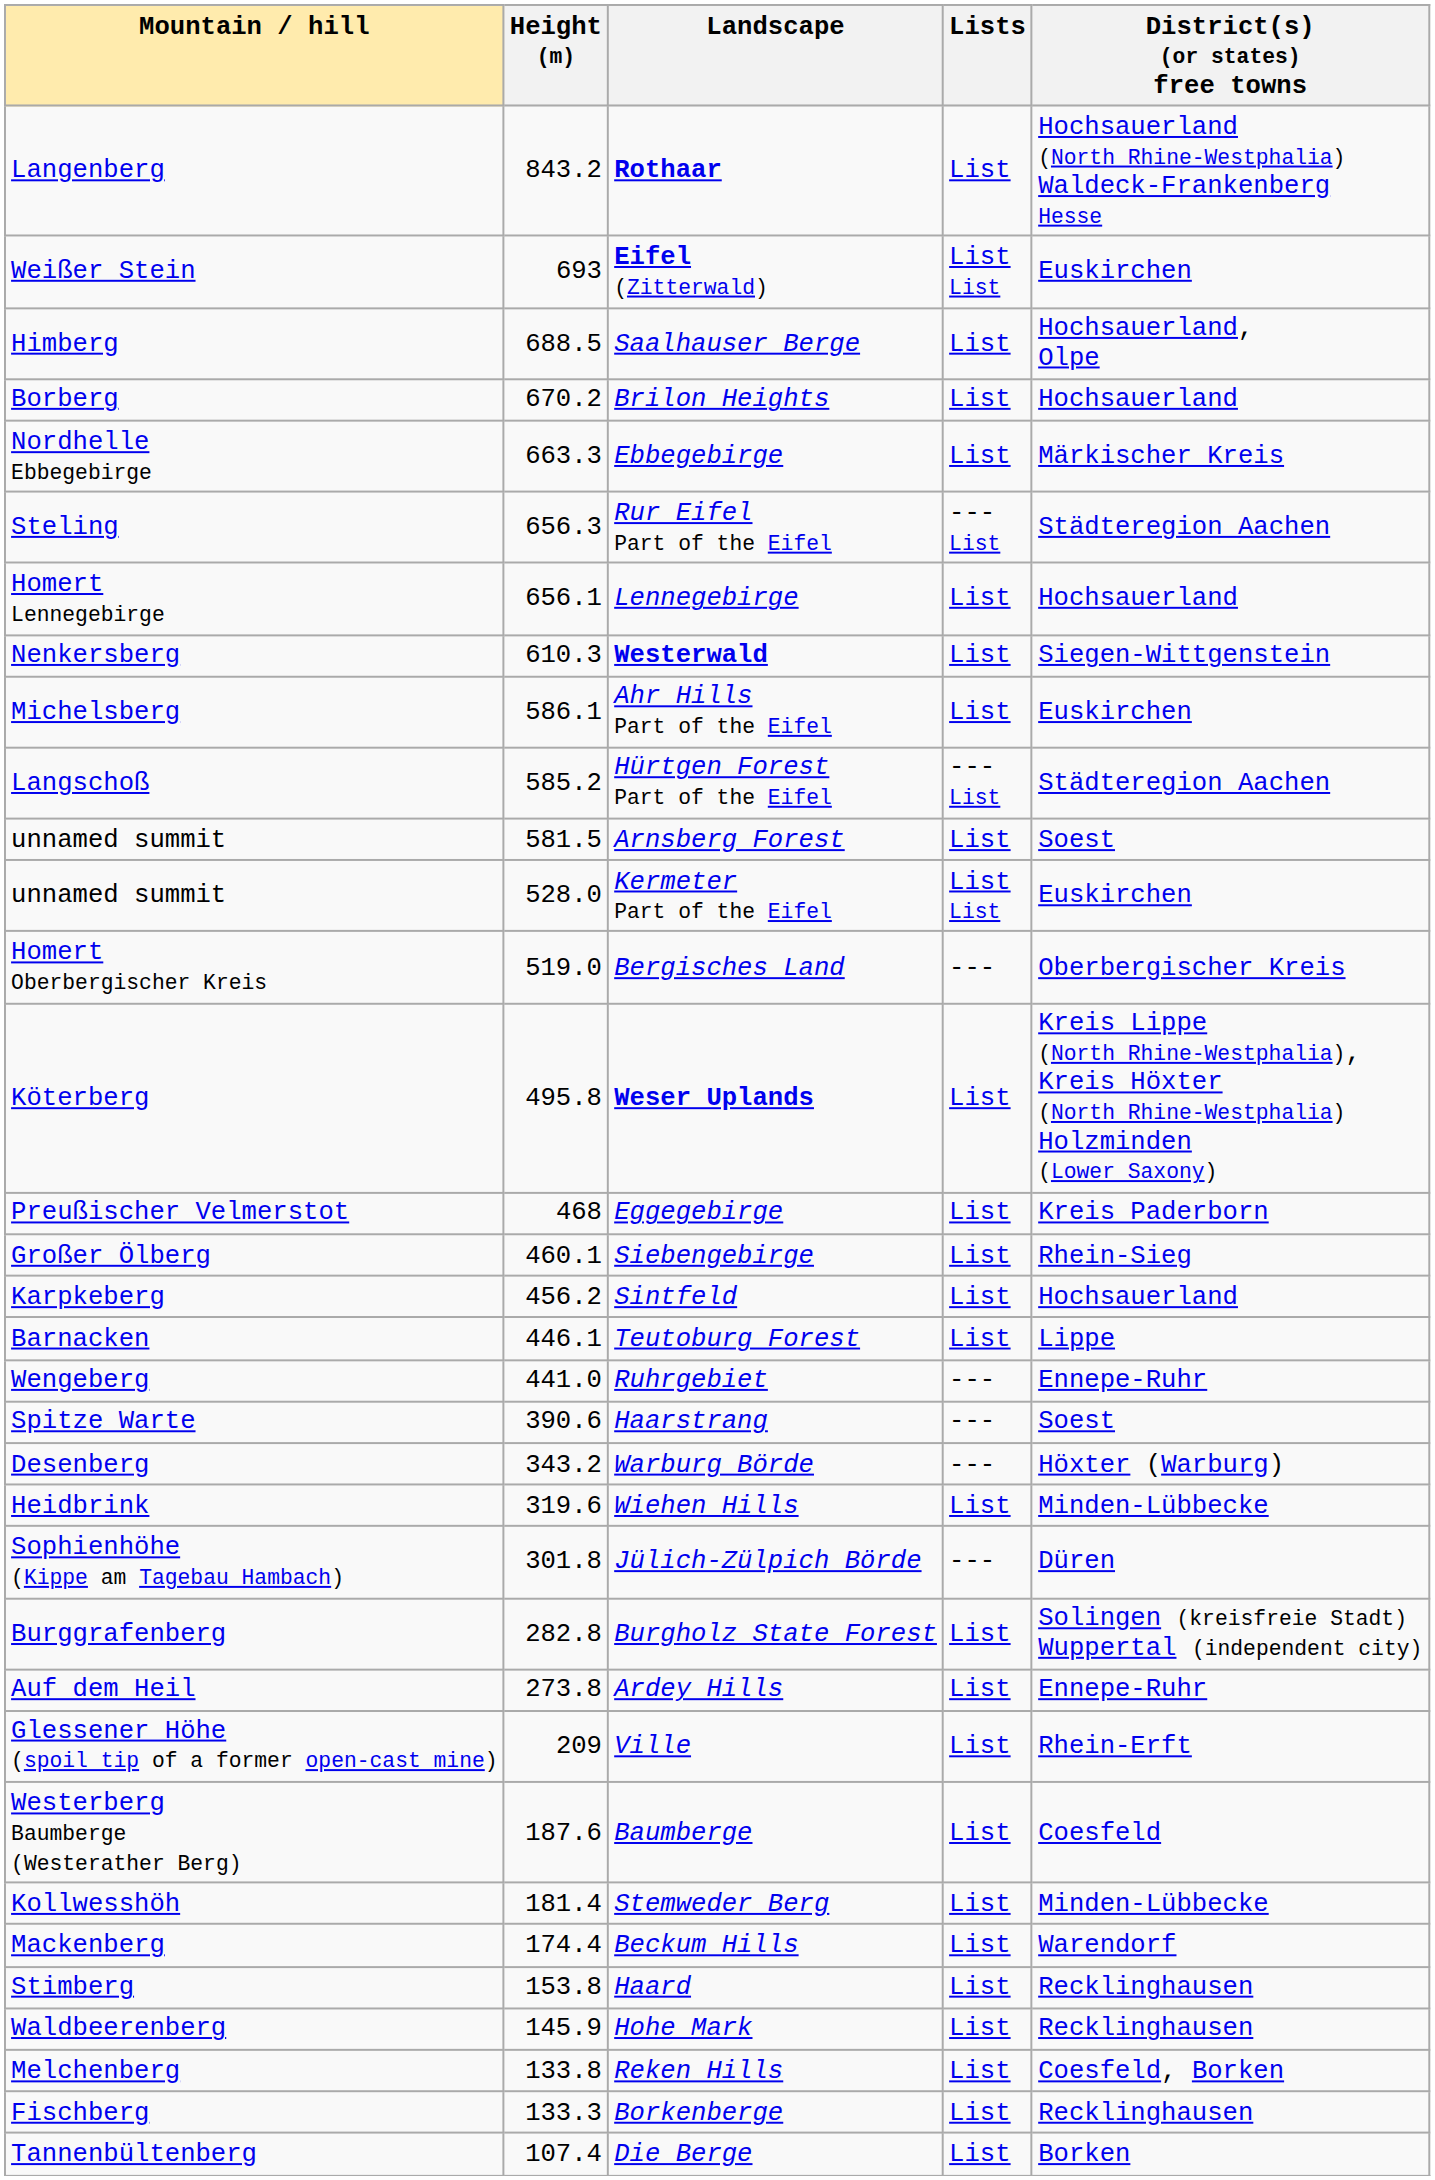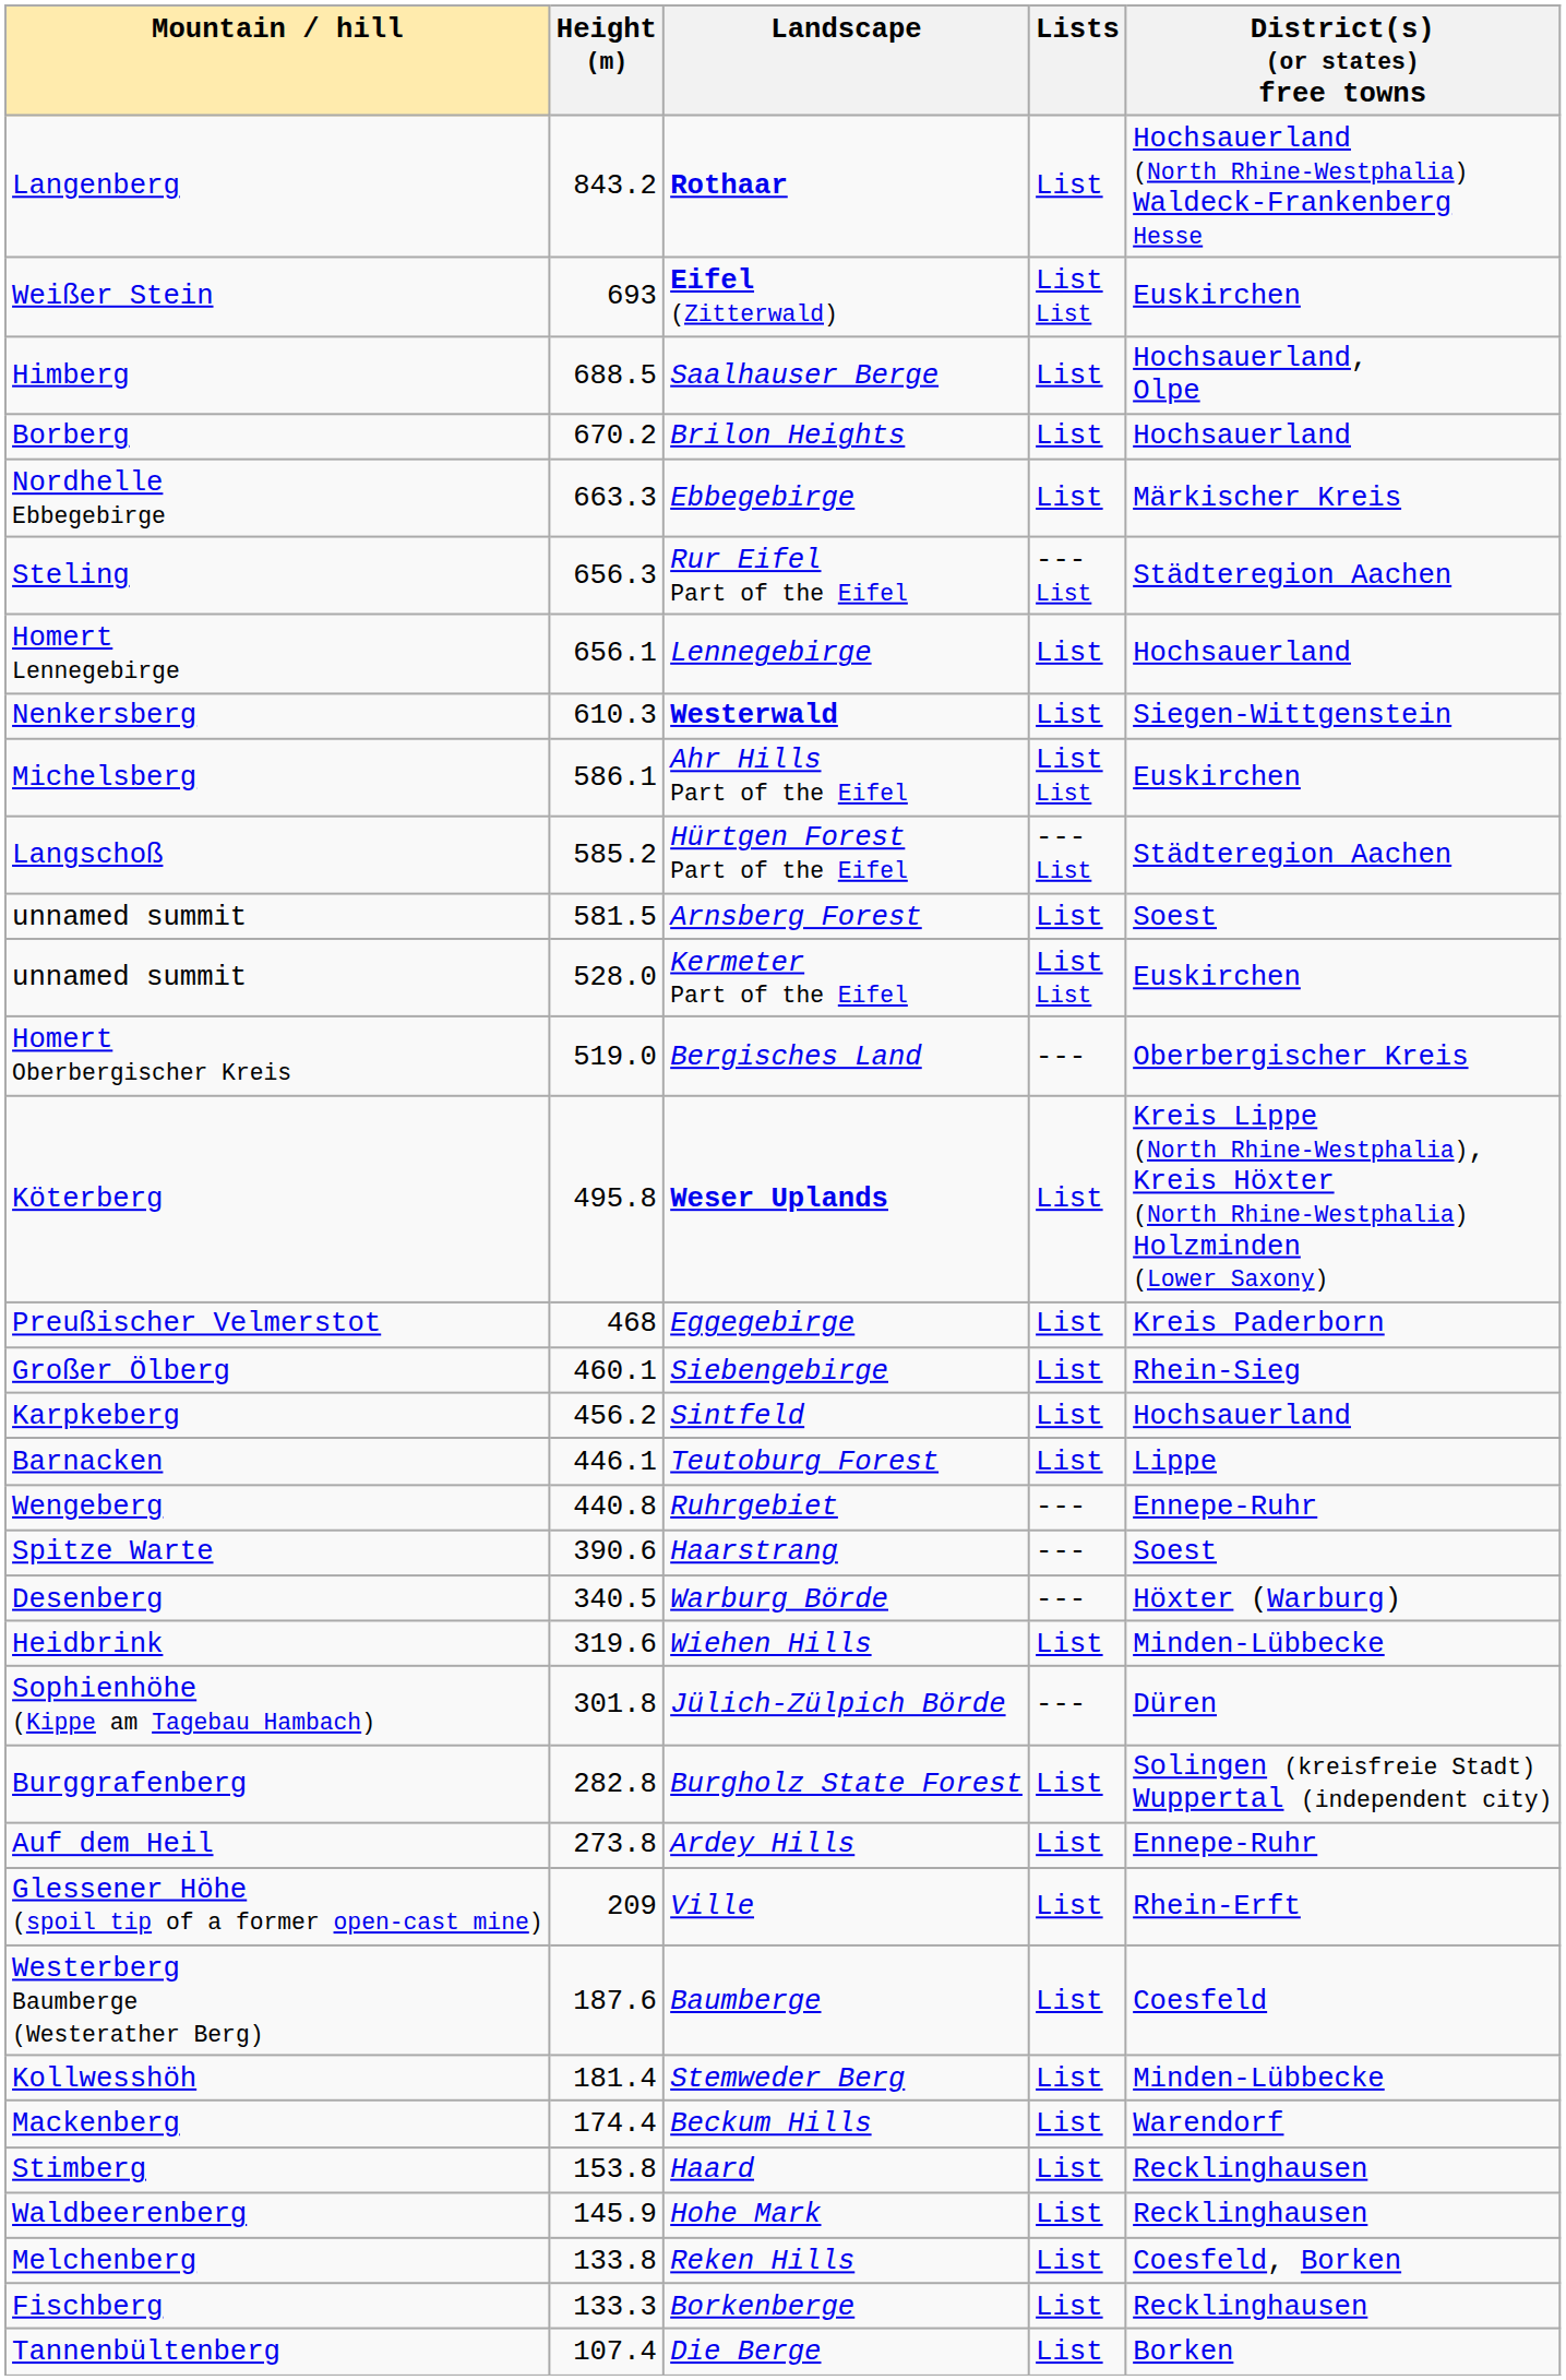Ahr Hills Part of the Eifel | Lists: List -> List List
Ruhrgebiet | Height (m): 441.0 -> 440.8
Warburg Börde | Height (m): 343.2 -> 340.5
